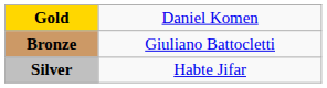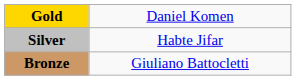rows swapped: Silver <-> Bronze
